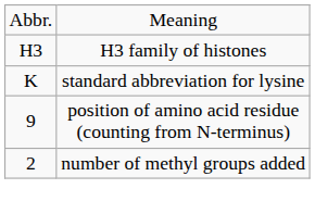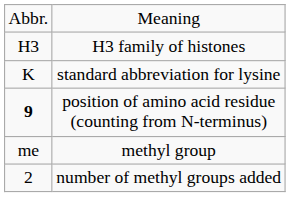position of amino acid residue (counting from N-terminus) | column 1: normal -> bold
+ row: me | methyl group
